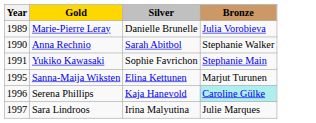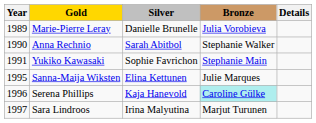+ column: Details
Sanna-Maija Wiksten | Bronze: Marjut Turunen -> Julie Marques
Sara Lindroos | Bronze: Julie Marques -> Marjut Turunen
